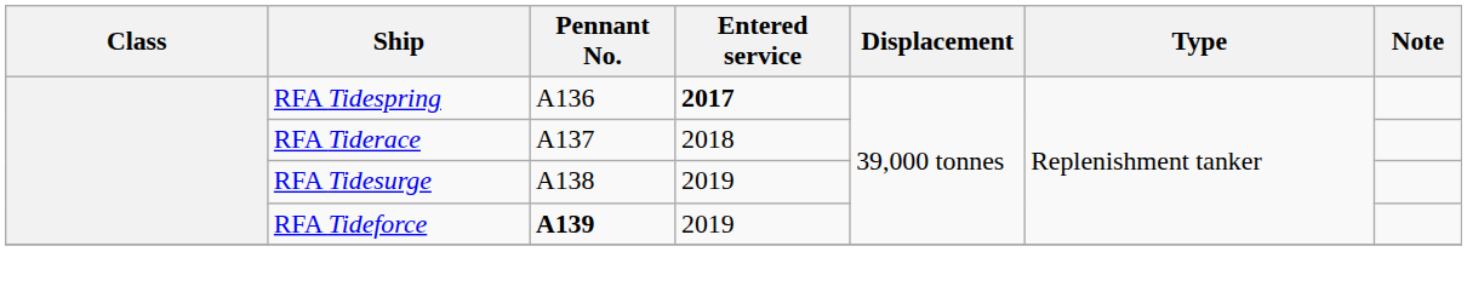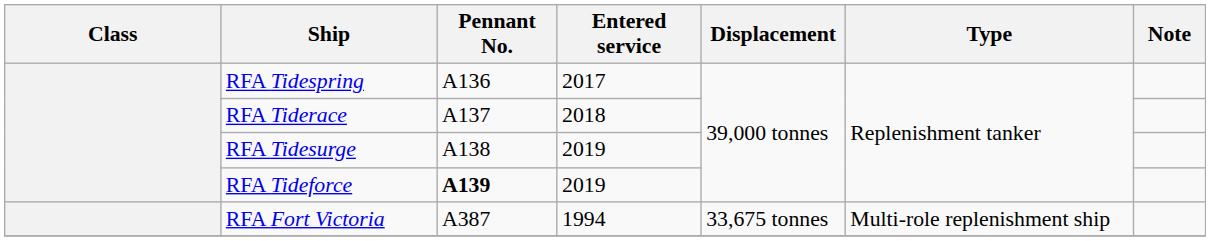RFA Tidespring | Entered service: bold -> normal
+ row: RFA Fort Victoria | A387 | 1994 | 33,675 tonnes | Multi-role replenishment ship
